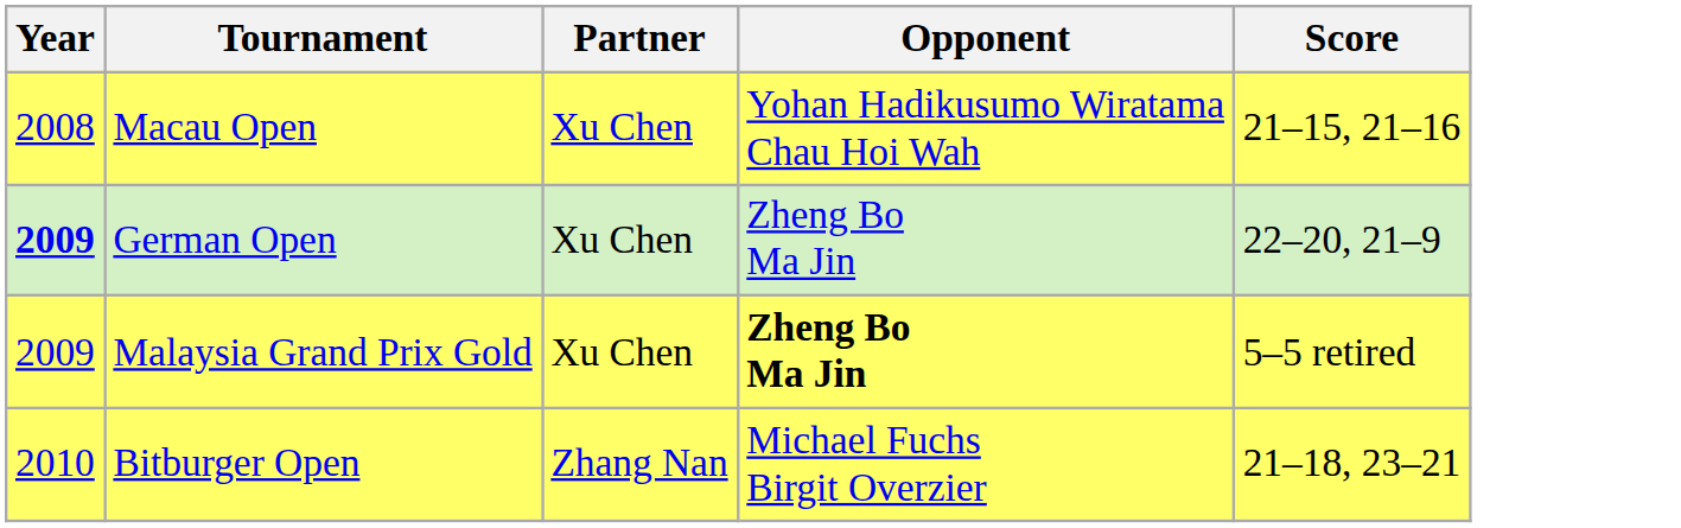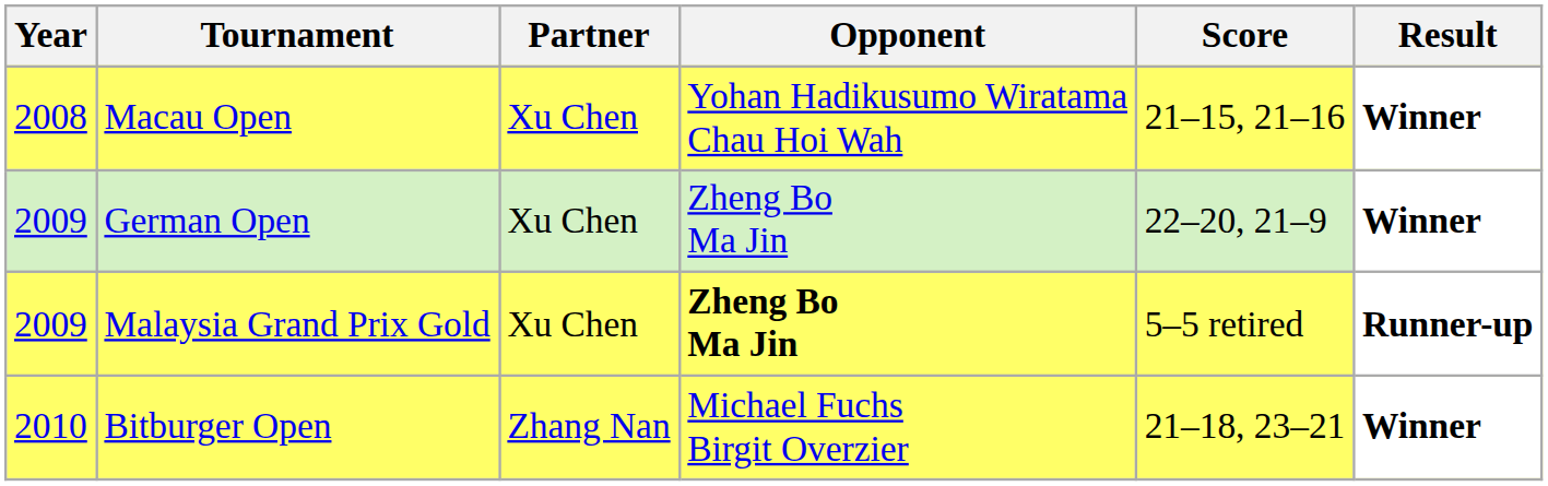+ column: Result | Winner | Winner | Runner-up | Winner
German Open | Year: bold -> normal
